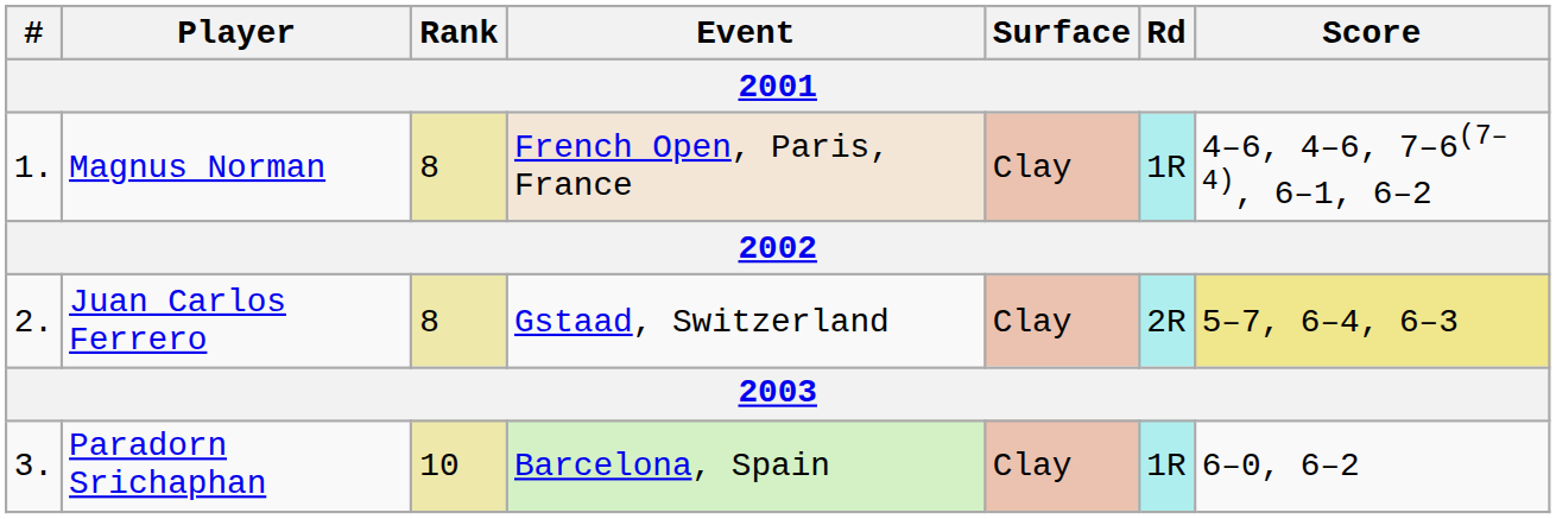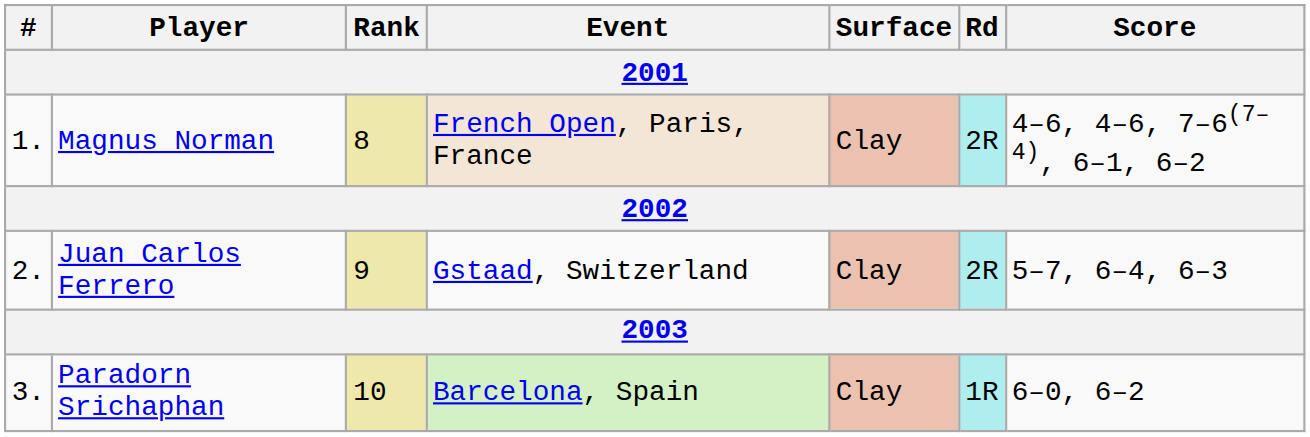Magnus Norman | Rd: 1R -> 2R
Juan Carlos Ferrero | Rank: 8 -> 9
Juan Carlos Ferrero | Score: khaki background -> no background
